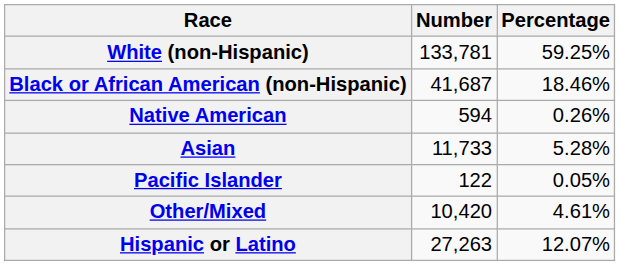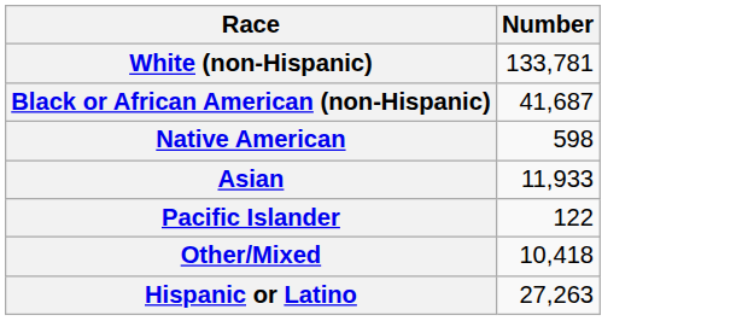- column: Percentage | 59.25% | 18.46% | 0.26% | 5.28% | 0.05% | 4.61% | 12.07%
Native American | Number: 594 -> 598
Asian | Number: 11,733 -> 11,933
Other/Mixed | Number: 10,420 -> 10,418
